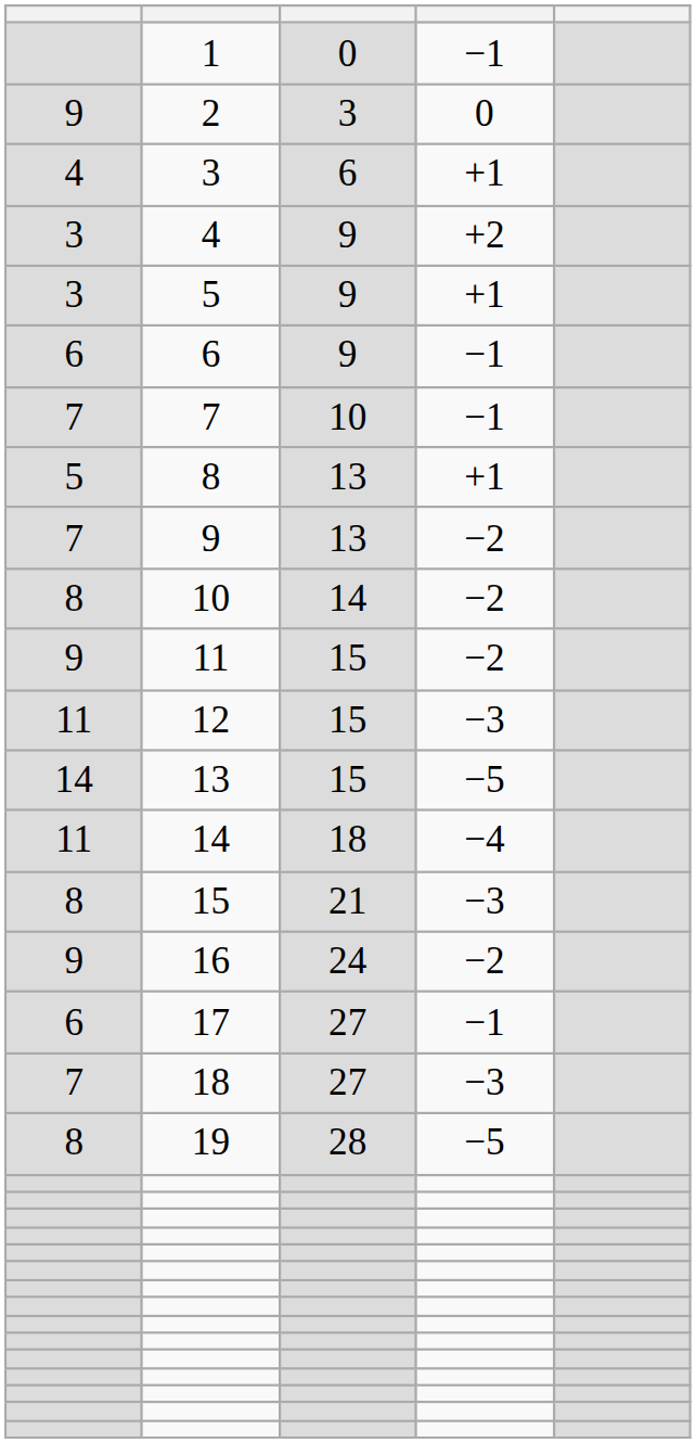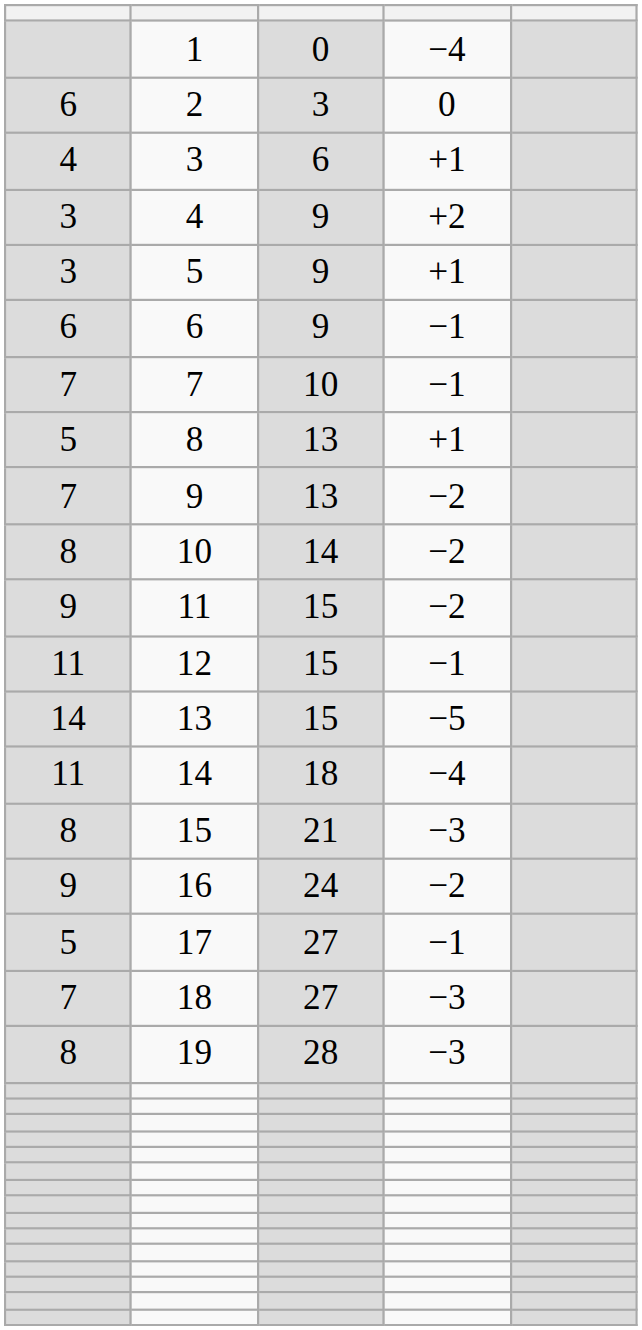1 | column 4: −1 -> −4
2 | column 1: 9 -> 6
12 | column 4: −3 -> −1
17 | column 1: 6 -> 5
19 | column 4: −5 -> −3
